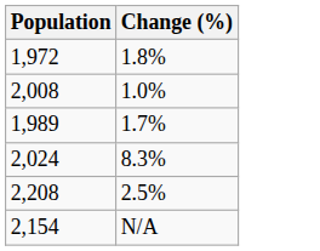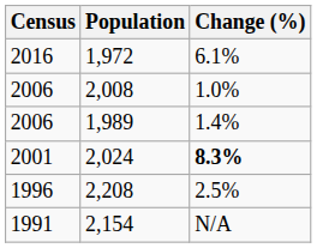+ column: Census | 2016 | 2006 | 2006 | 2001 | 1996 | 1991
1,972 | Change (%): 1.8% -> 6.1%
1,989 | Change (%): 1.7% -> 1.4%
2,024 | Change (%): normal -> bold
